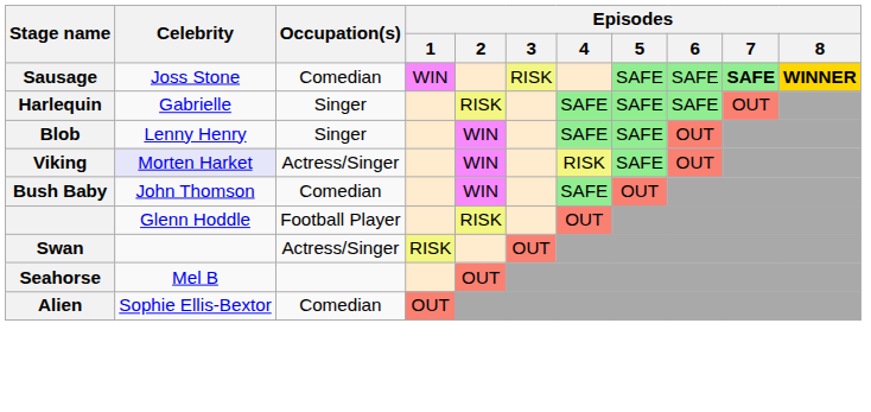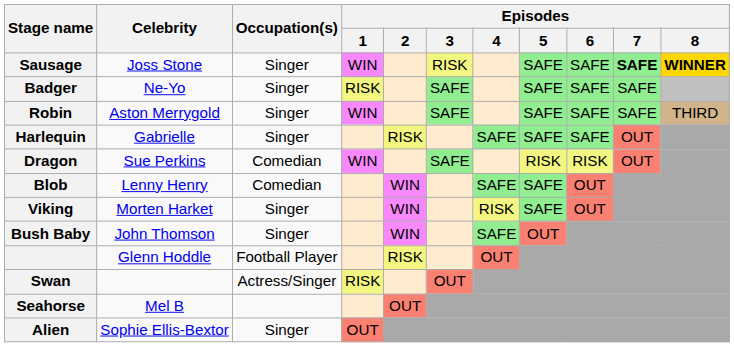Sausage | Occupation(s): Comedian -> Singer
+ row: Badger | Ne-Yo | Singer | RISK | SAFE | SAFE | SAFE | SAFE
+ row: Robin | Aston Merrygold | Singer | WIN | SAFE | SAFE | SAFE | SAFE | THIRD
+ row: Dragon | Sue Perkins | Comedian | WIN | SAFE | RISK | RISK | OUT
Blob | Occupation(s): Singer -> Comedian
Viking | Celebrity: lavender background -> no background
Viking | Occupation(s): Actress/Singer -> Singer
Bush Baby | Occupation(s): Comedian -> Singer
Alien | Occupation(s): Comedian -> Singer
